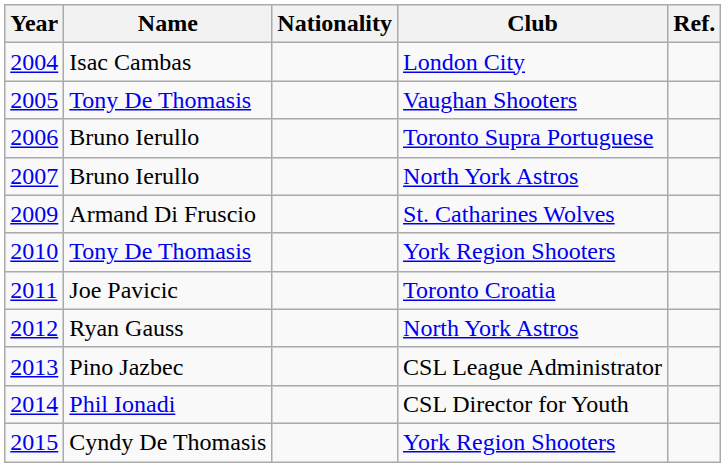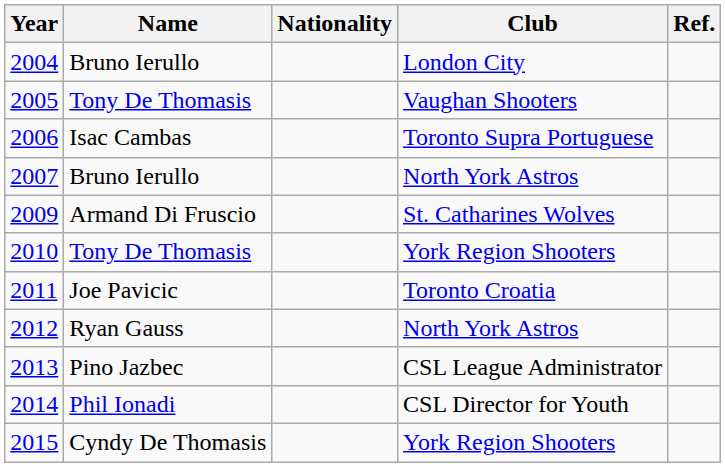2004 | Name: Isac Cambas -> Bruno Ierullo
2006 | Name: Bruno Ierullo -> Isac Cambas
